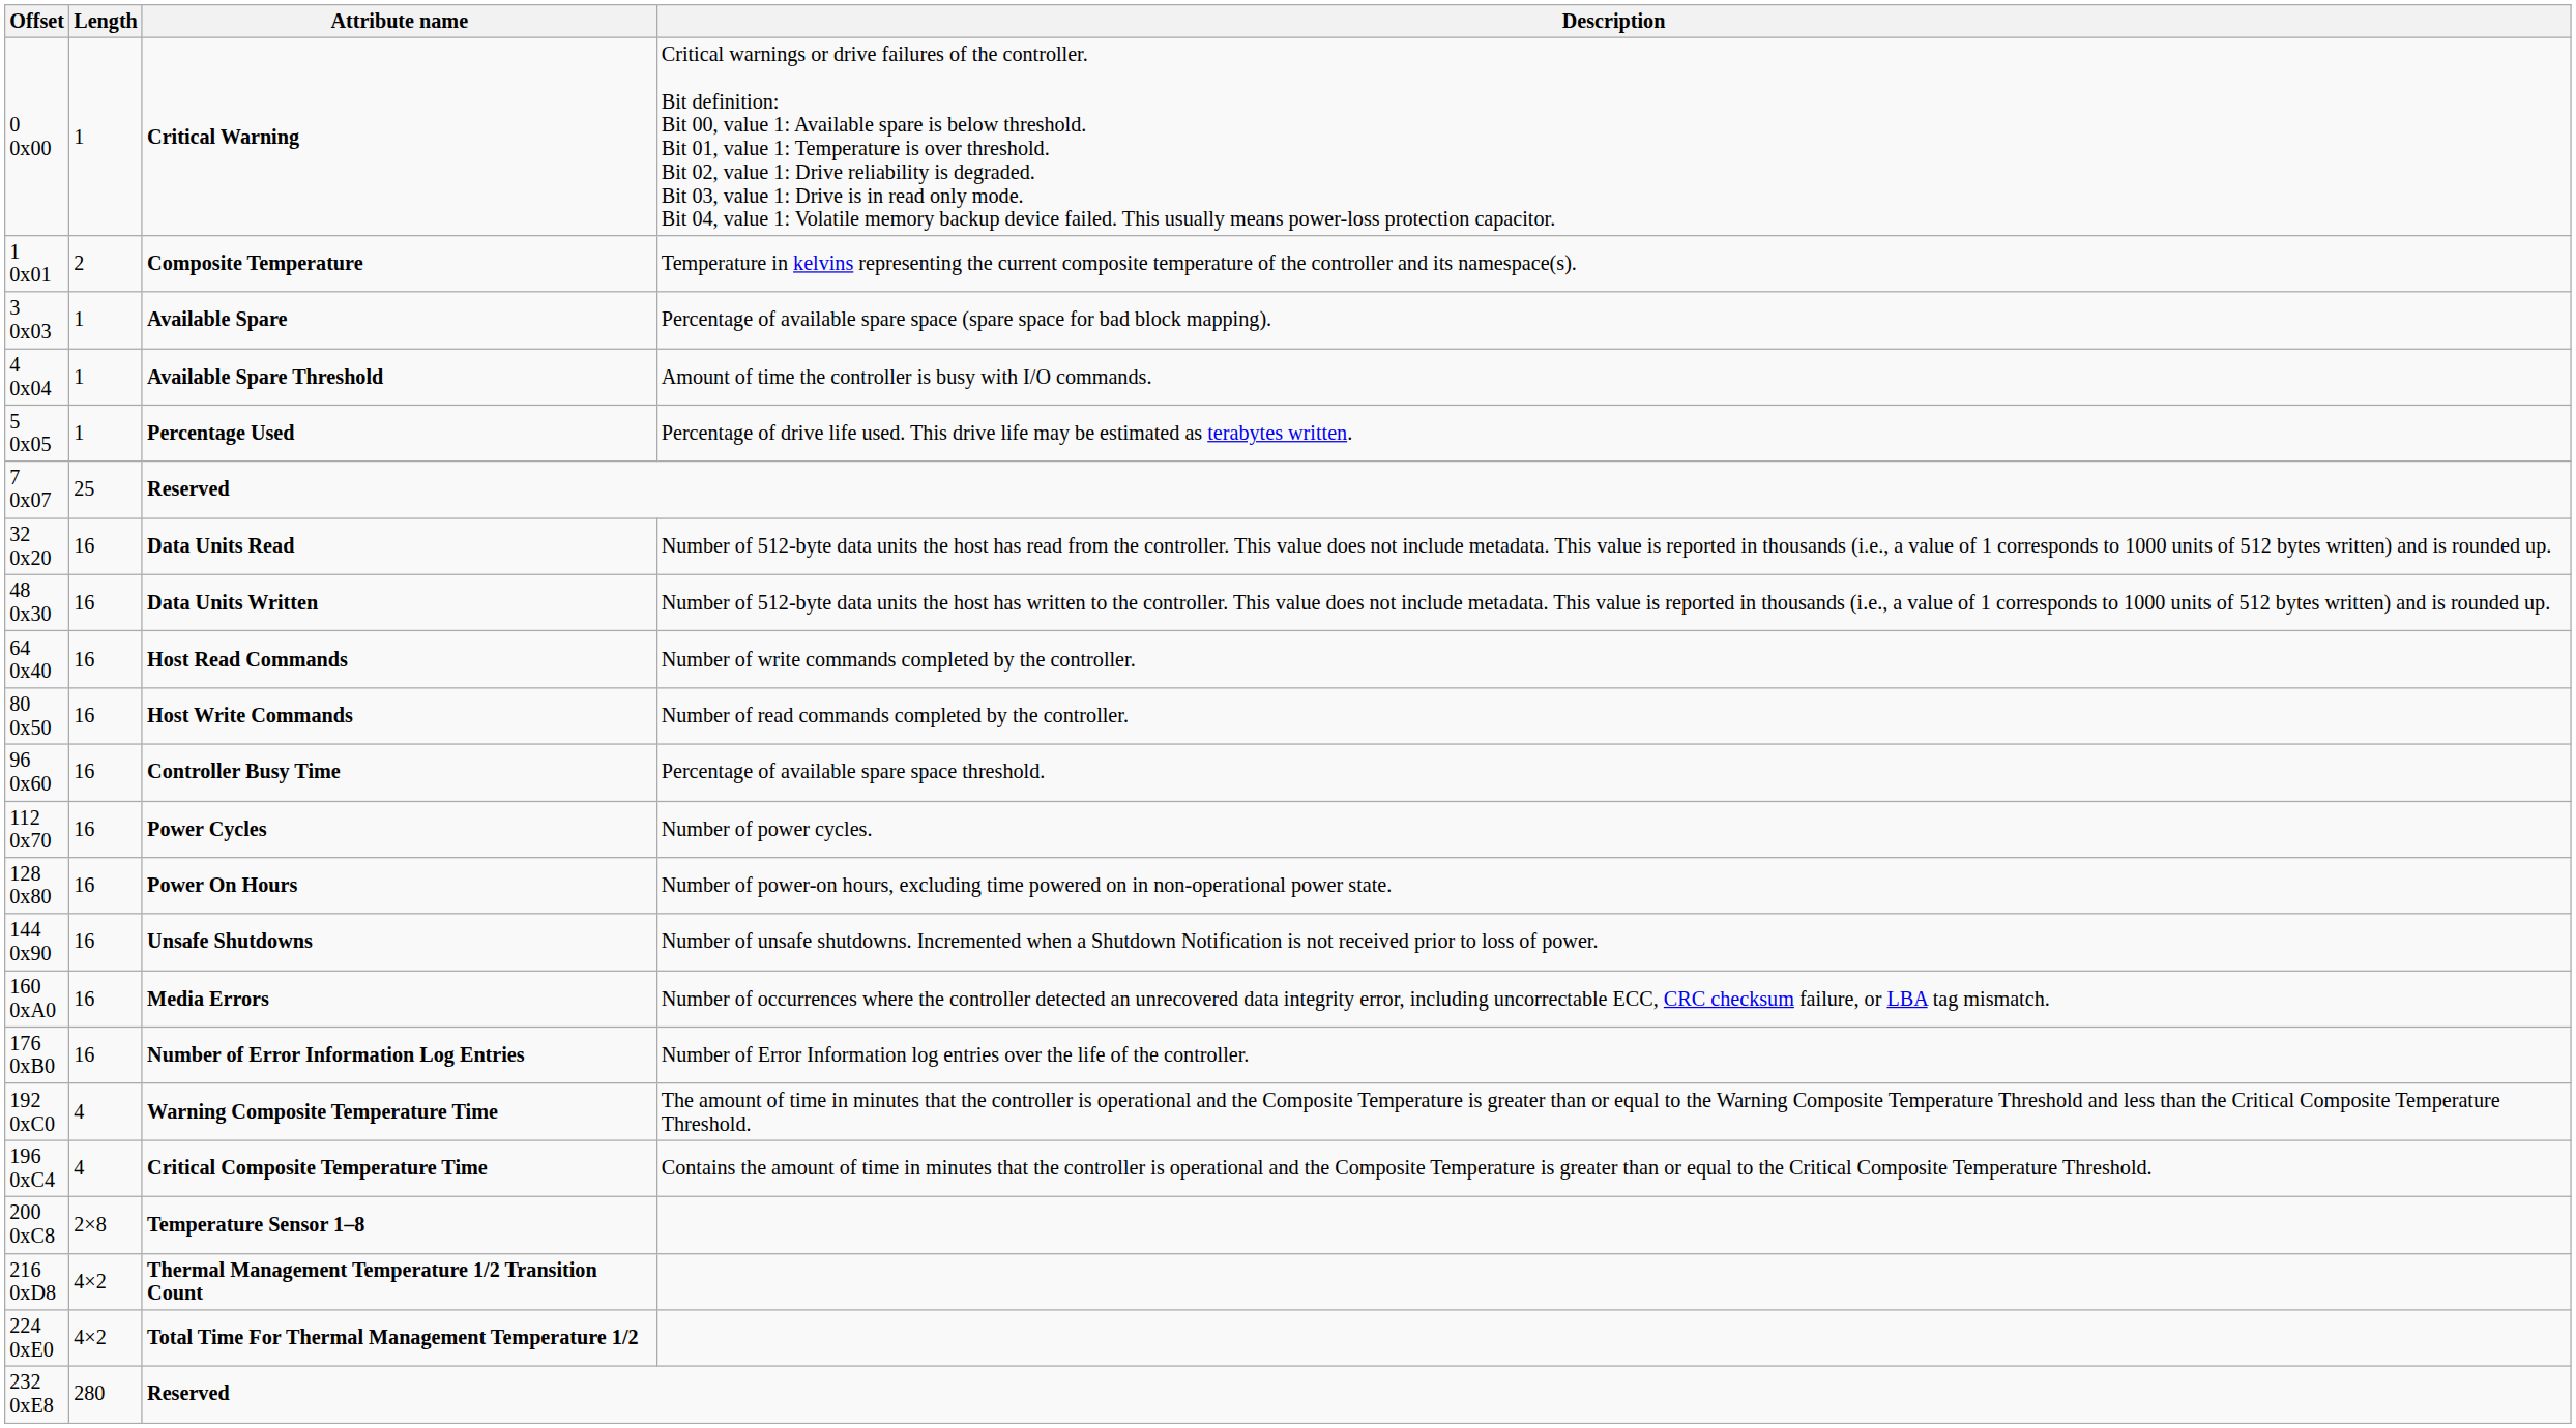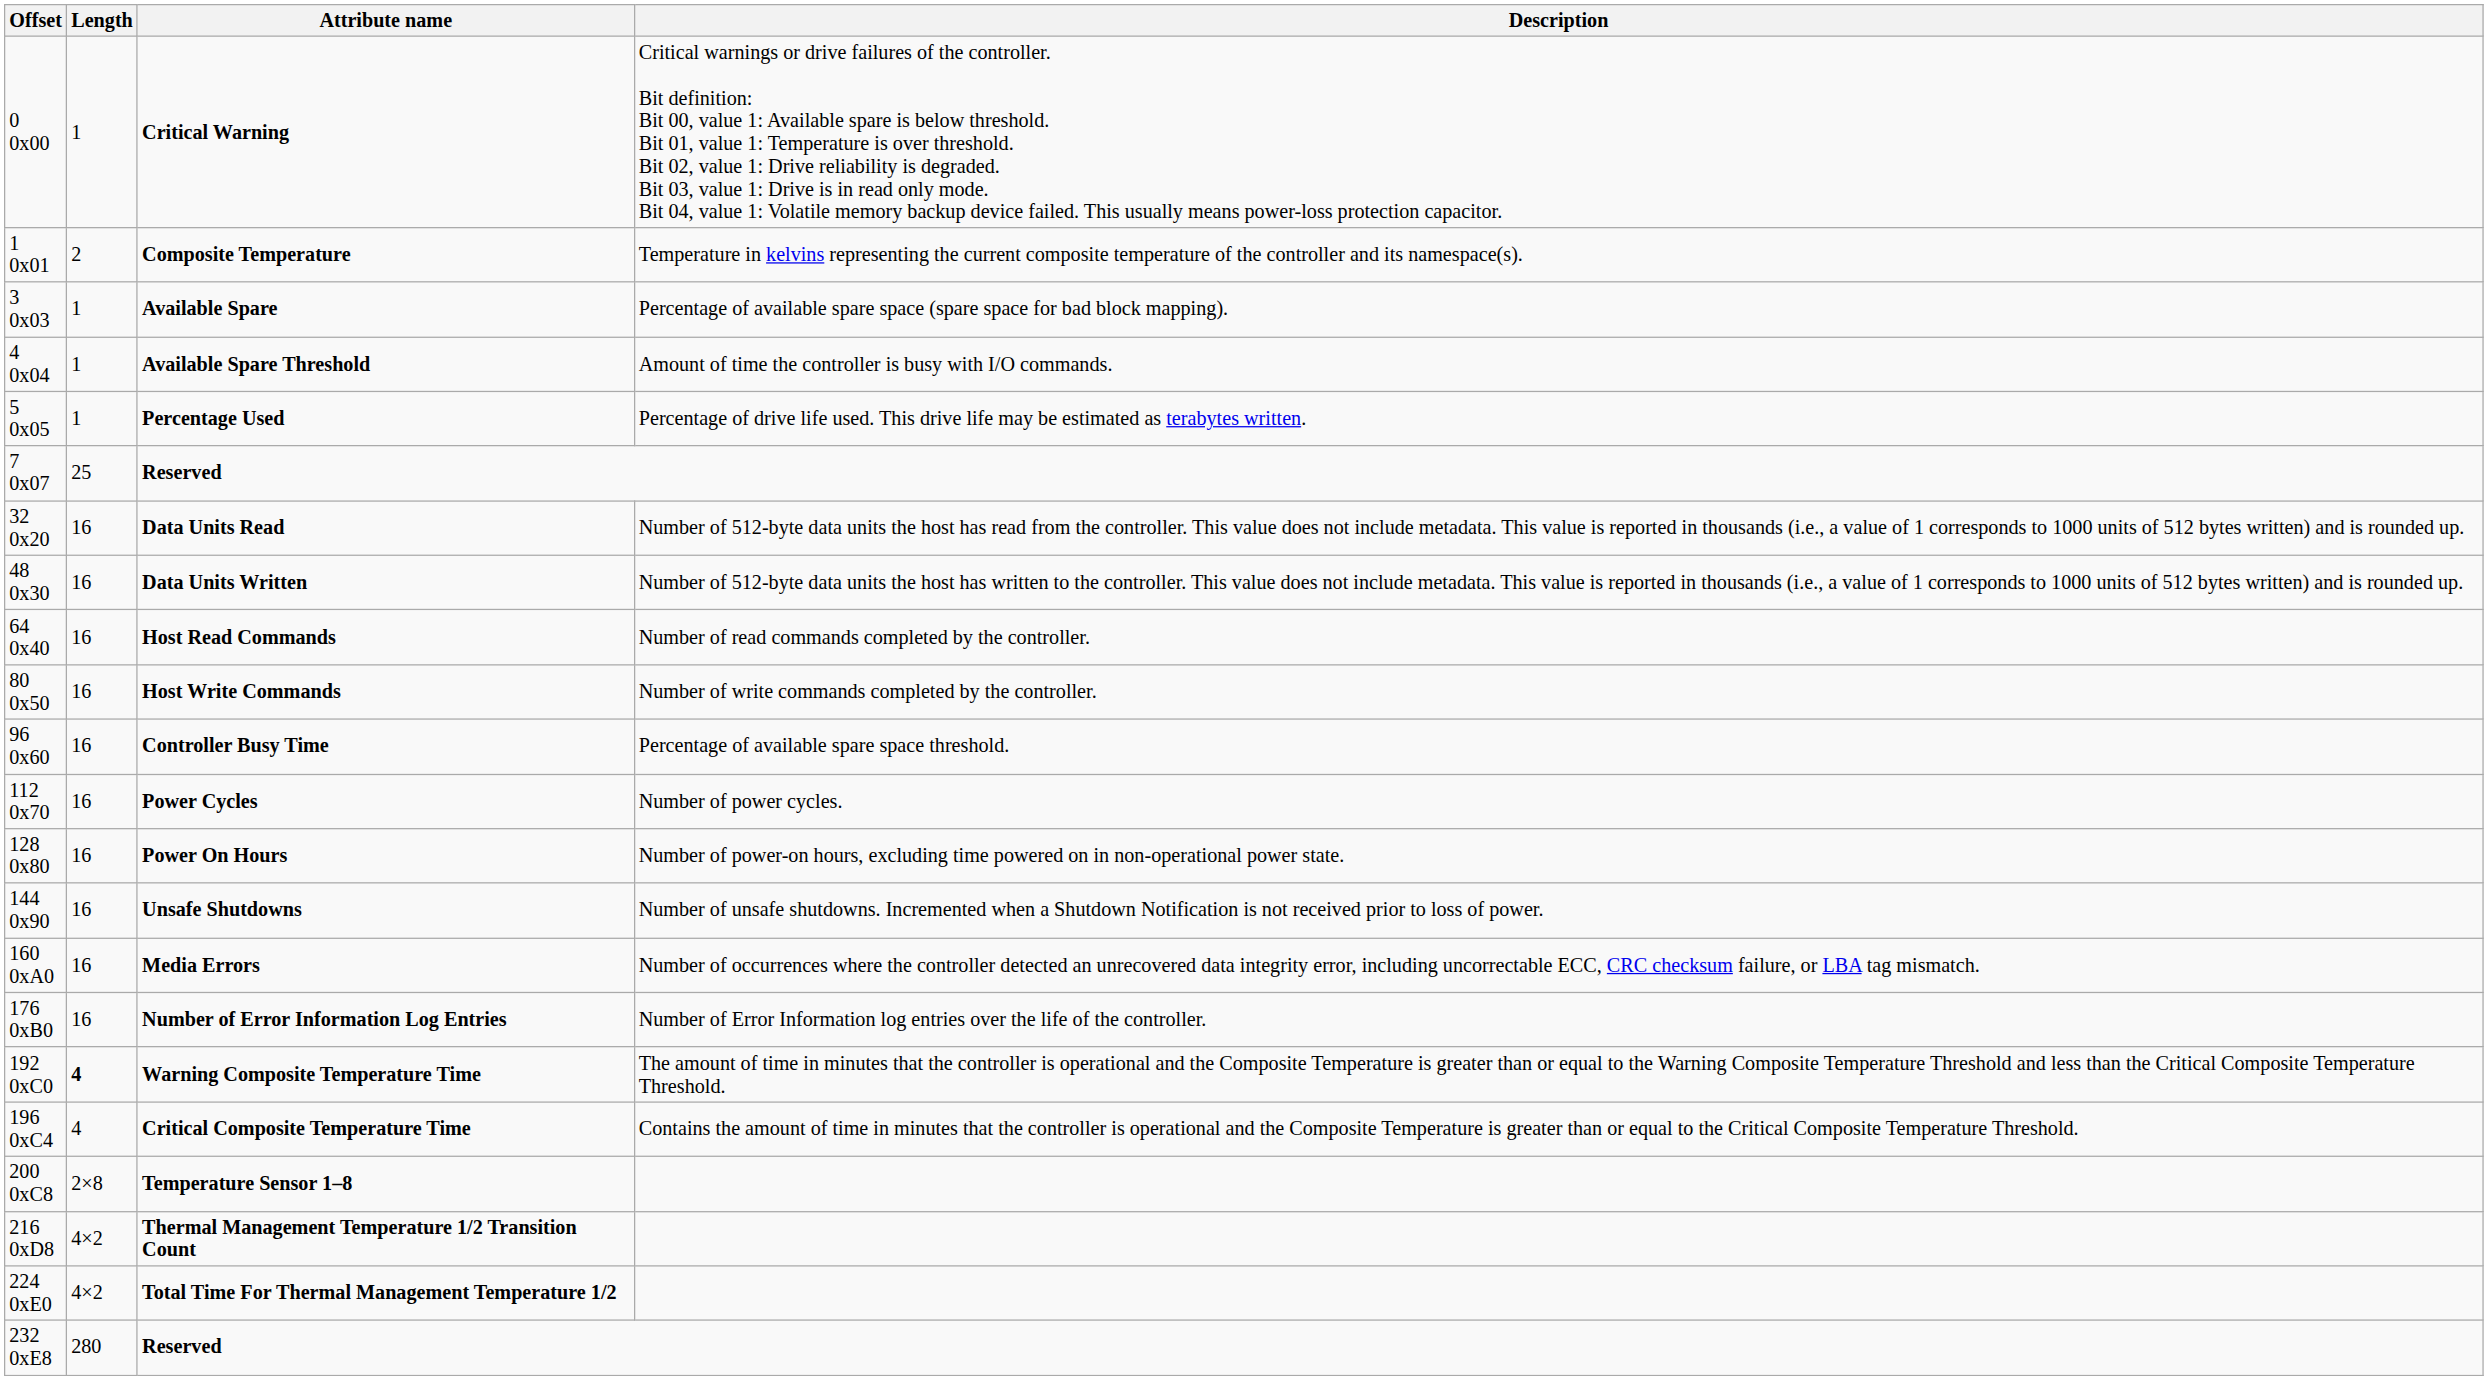Host Read Commands | Description: Number of write commands completed by the controller. -> Number of read commands completed by the controller.
Host Write Commands | Description: Number of read commands completed by the controller. -> Number of write commands completed by the controller.
Warning Composite Temperature Time | Length: normal -> bold
